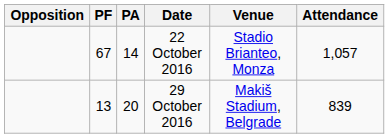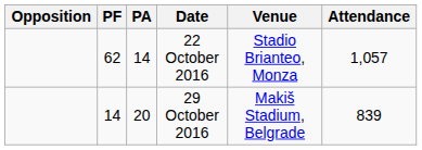22 October 2016 | PF: 67 -> 62
29 October 2016 | PF: 13 -> 14
